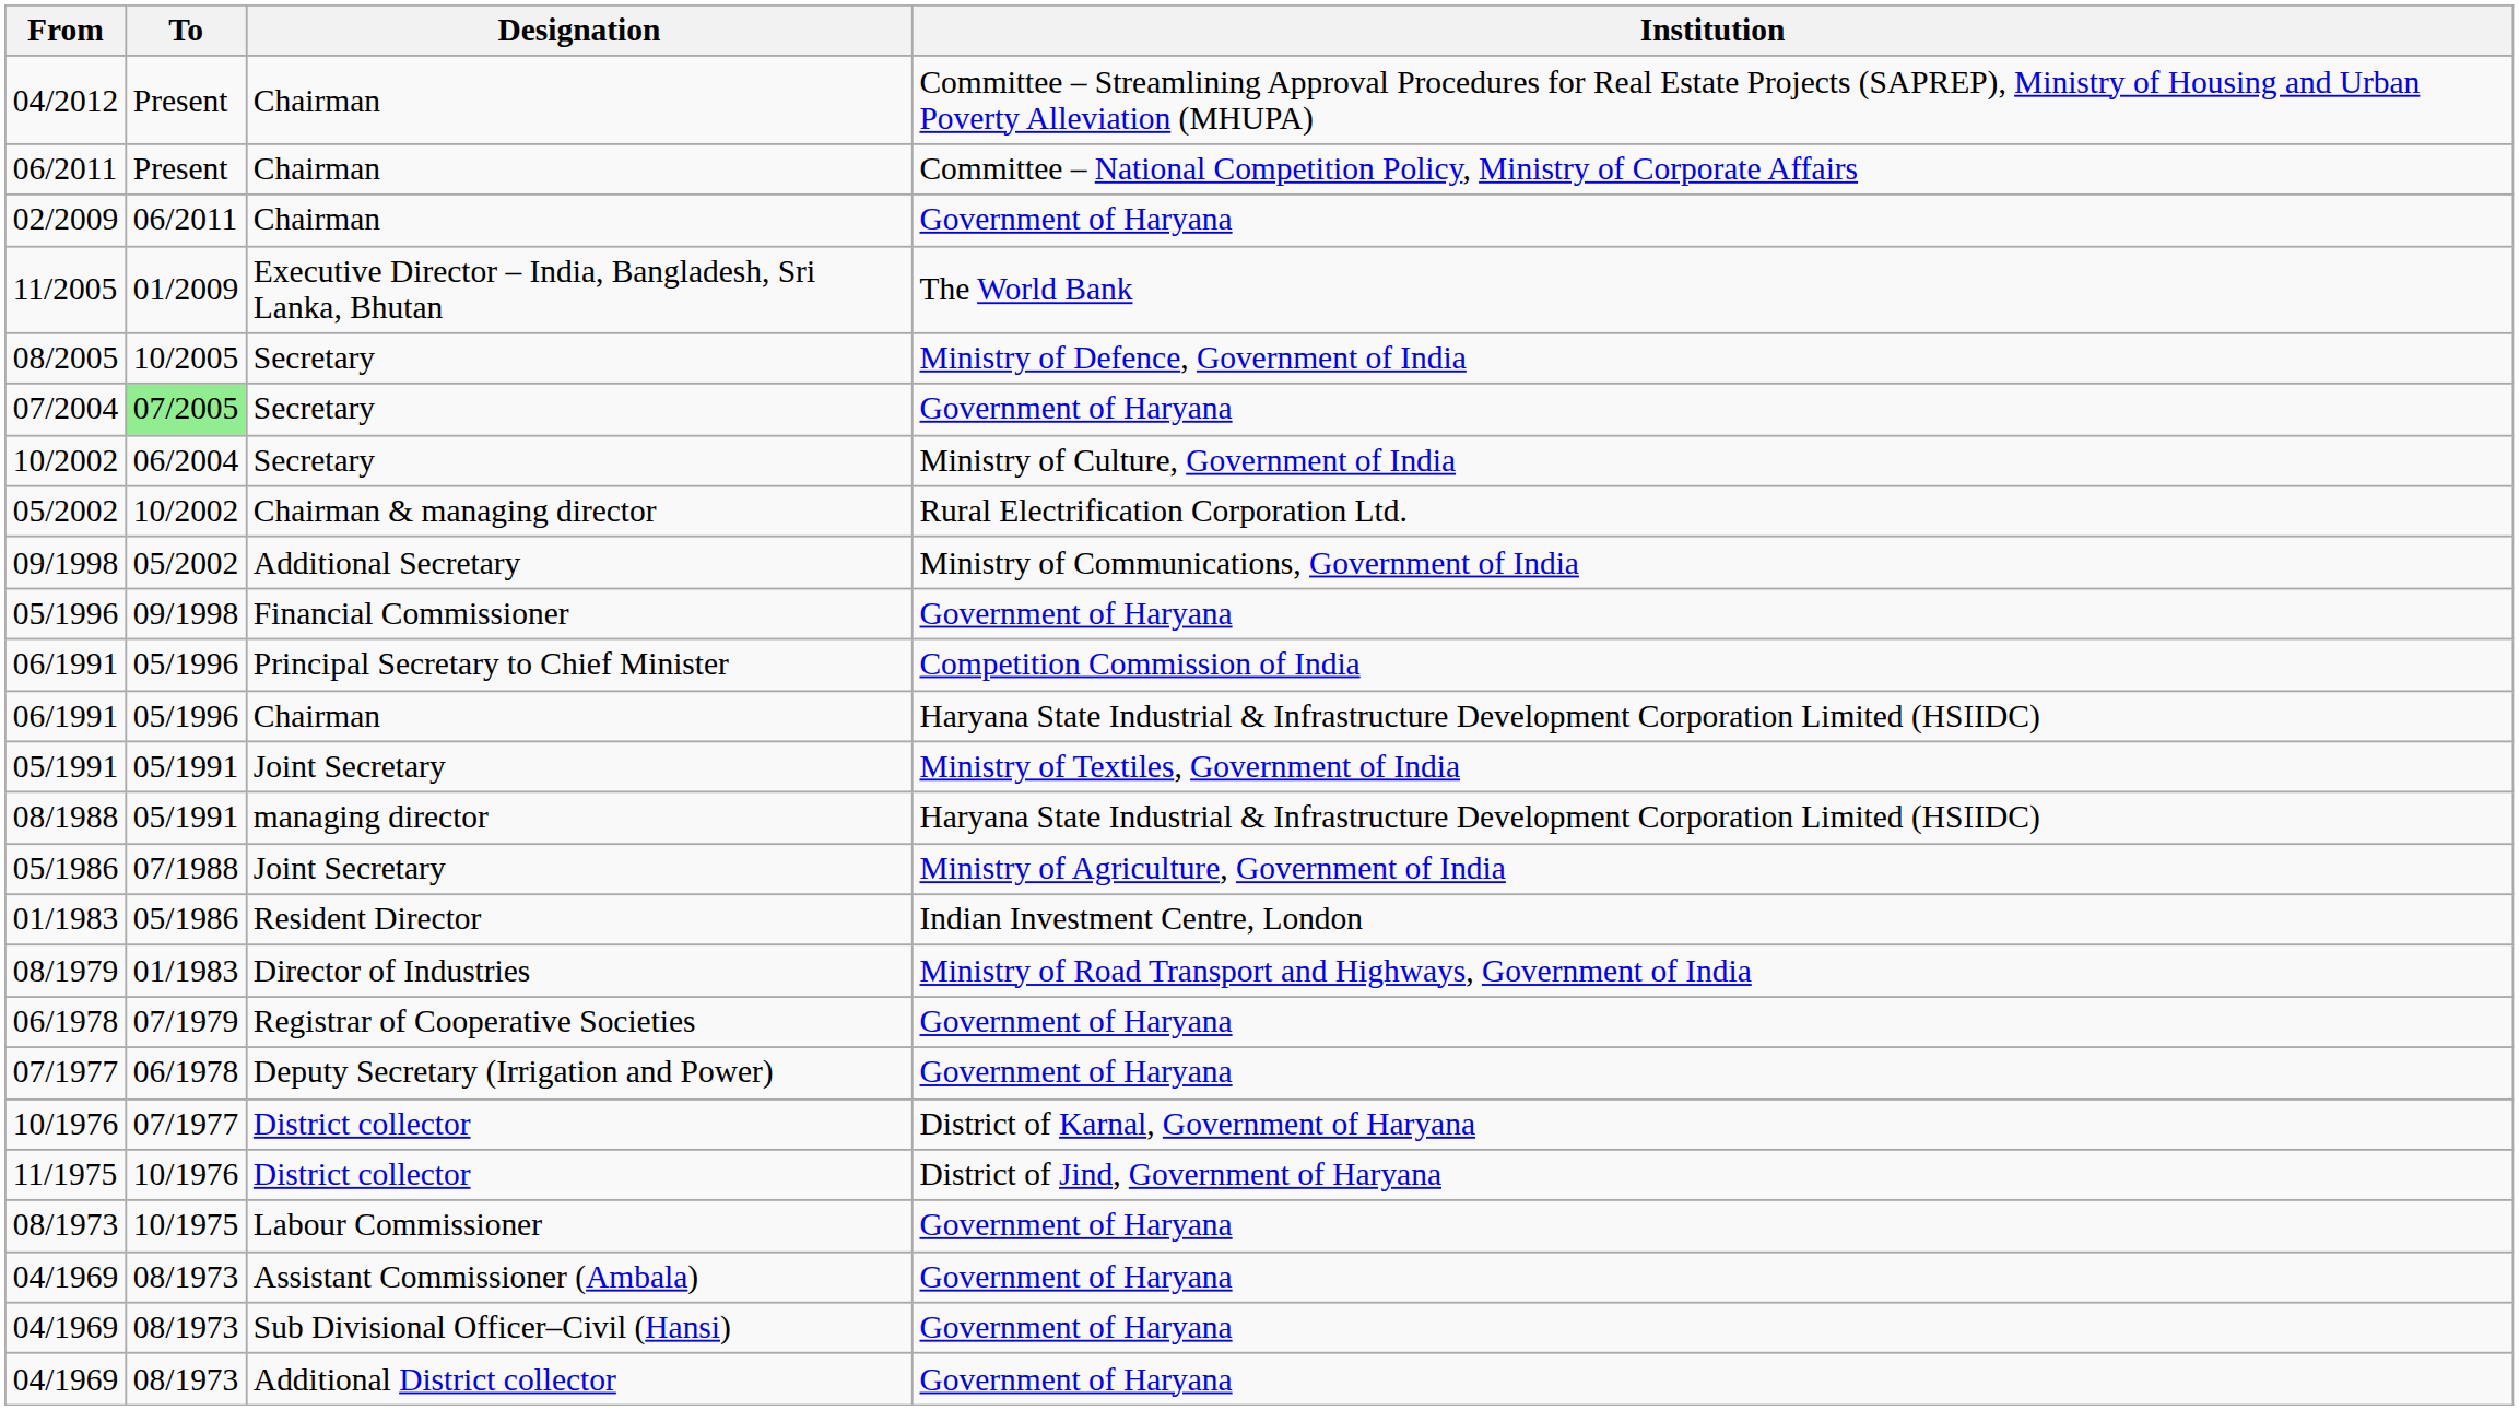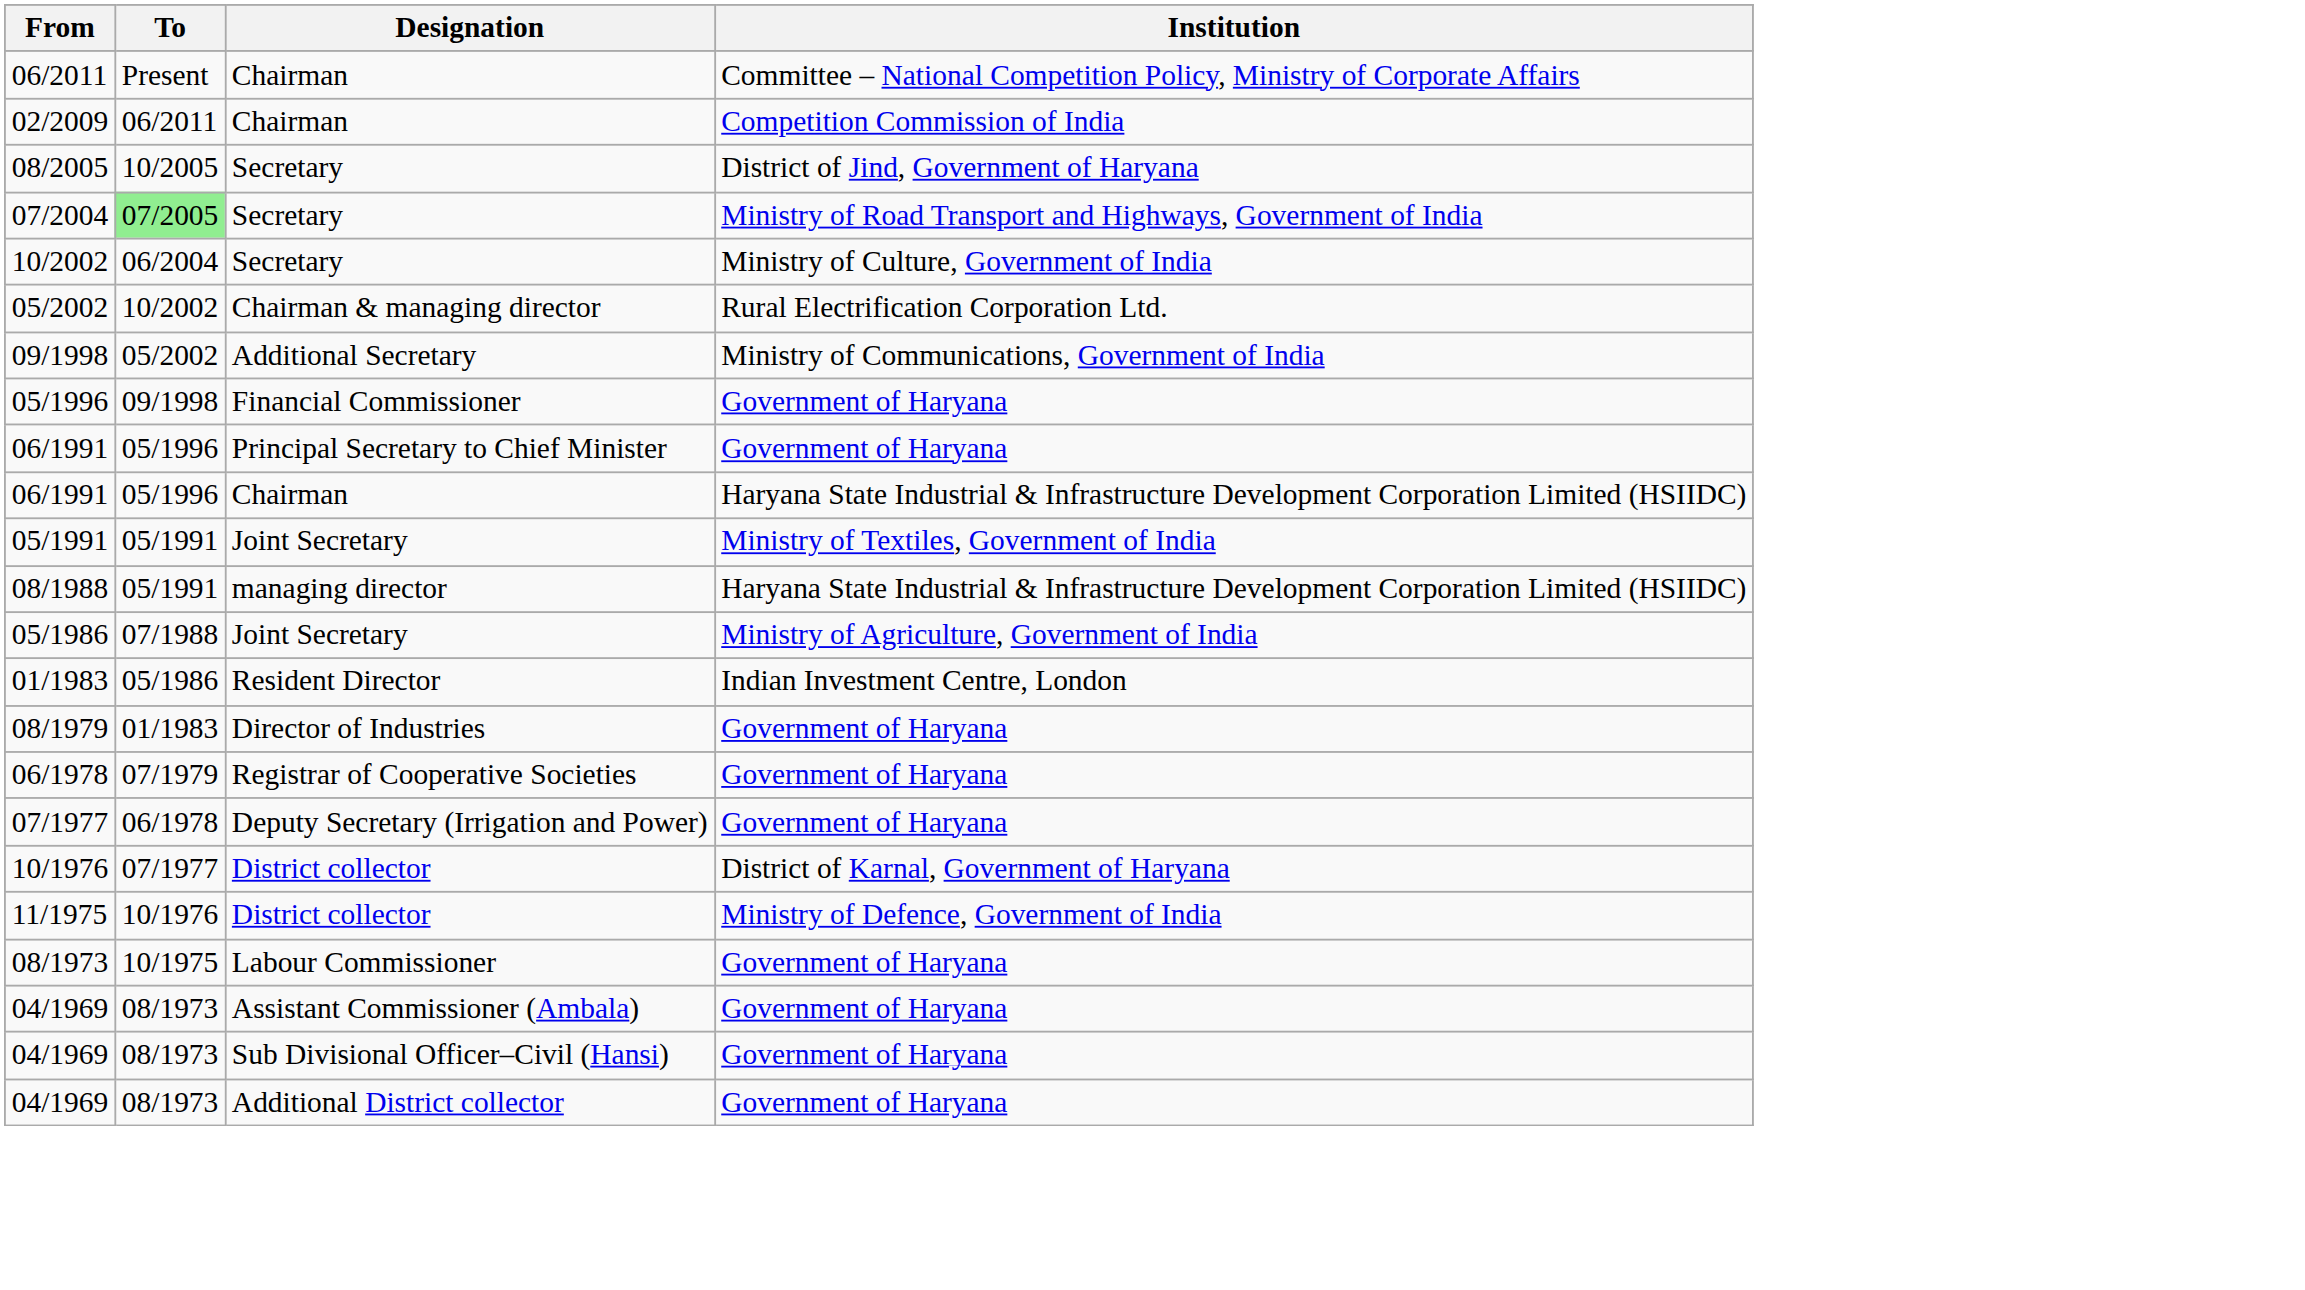- row: 04/2012 | Present | Chairman | Committee – Streamlining Approval Procedures for Real Estate Projects (SAPREP), Ministry of Housing and Urban Poverty Alleviation (MHUPA)
02/2009 | Institution: Government of Haryana -> Competition Commission of India
- row: 11/2005 | 01/2009 | Executive Director – India, Bangladesh, Sri Lanka, Bhutan | The World Bank
08/2005 | Institution: Ministry of Defence, Government of India -> District of Jind, Government of Haryana
07/2004 | Institution: Government of Haryana -> Ministry of Road Transport and Highways, Government of India
06/1991 / Principal Secretary to Chief Minister | Institution: Competition Commission of India -> Government of Haryana
08/1979 | Institution: Ministry of Road Transport and Highways, Government of India -> Government of Haryana
11/1975 | Institution: District of Jind, Government of Haryana -> Ministry of Defence, Government of India
